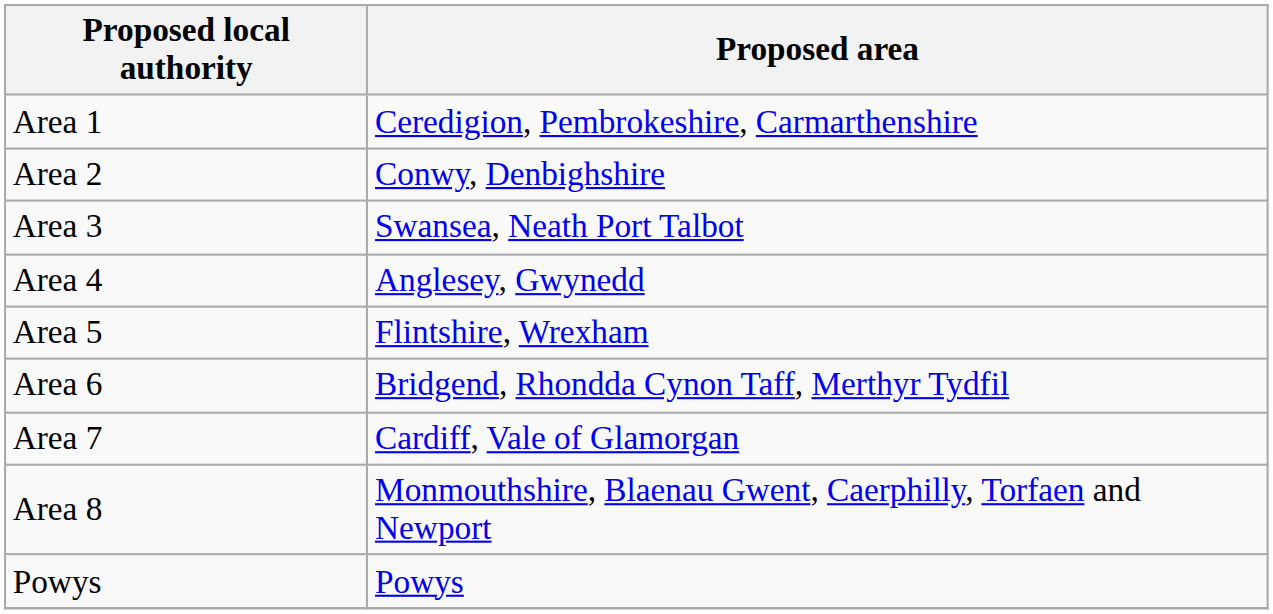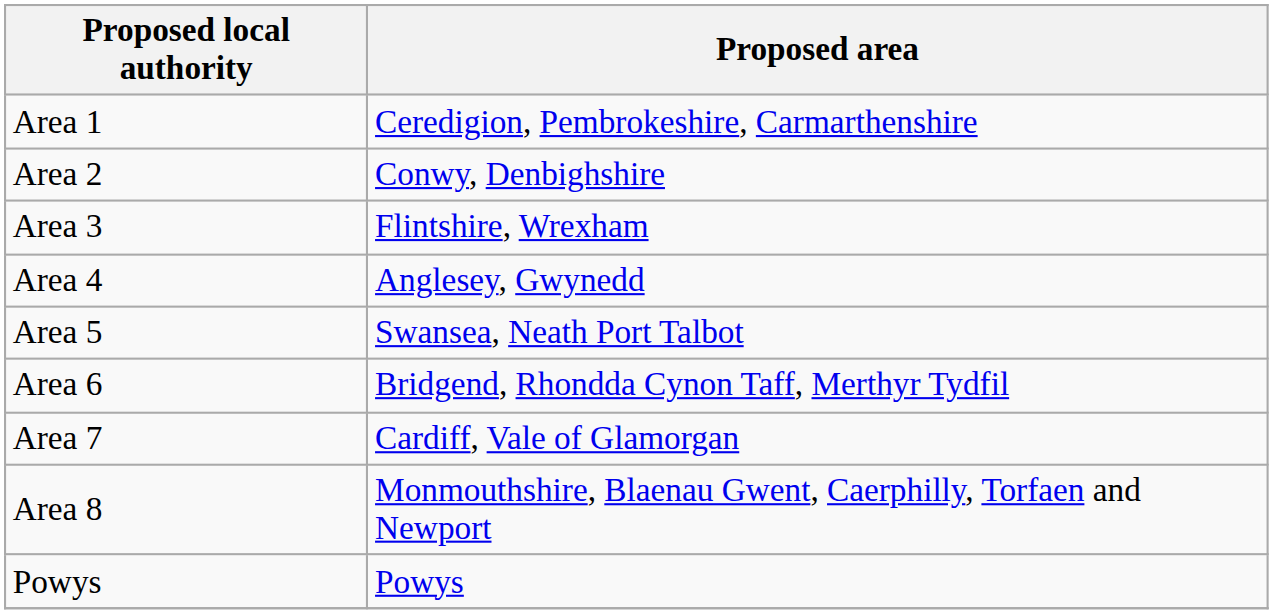Area 3 | Proposed area: Swansea, Neath Port Talbot -> Flintshire, Wrexham
Area 5 | Proposed area: Flintshire, Wrexham -> Swansea, Neath Port Talbot
